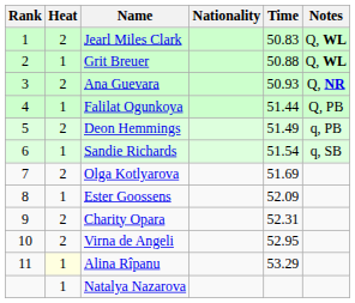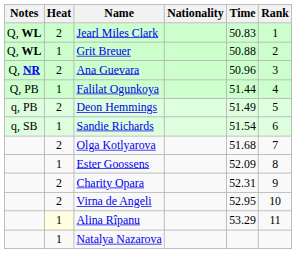columns swapped: Rank <-> Notes
Ana Guevara | Time: 50.93 -> 50.96
Olga Kotlyarova | Time: 51.69 -> 51.68
